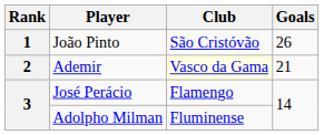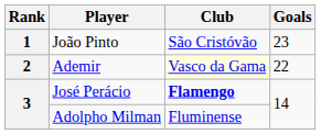João Pinto | Goals: 26 -> 23
Ademir | Goals: 21 -> 22
José Perácio | Club: normal -> bold
